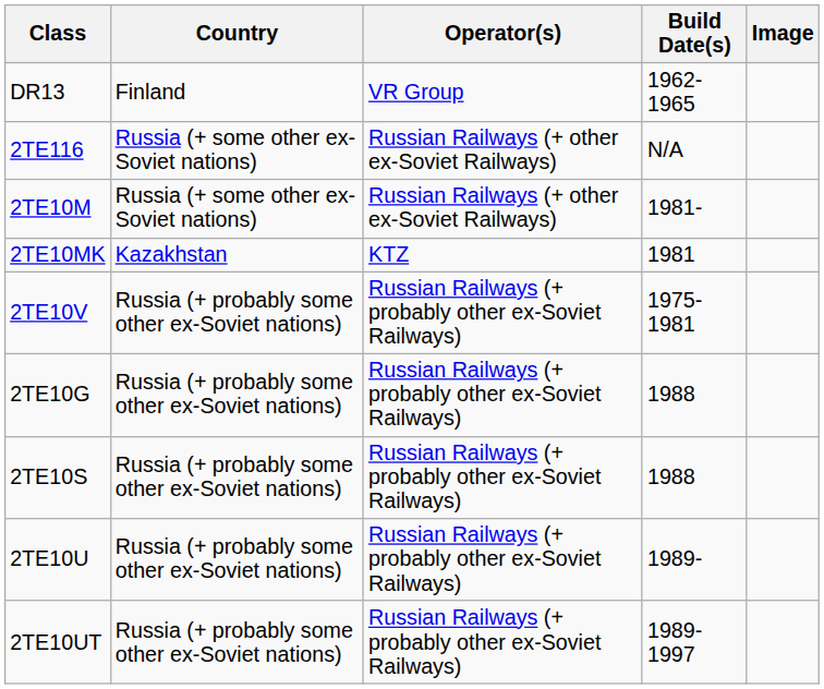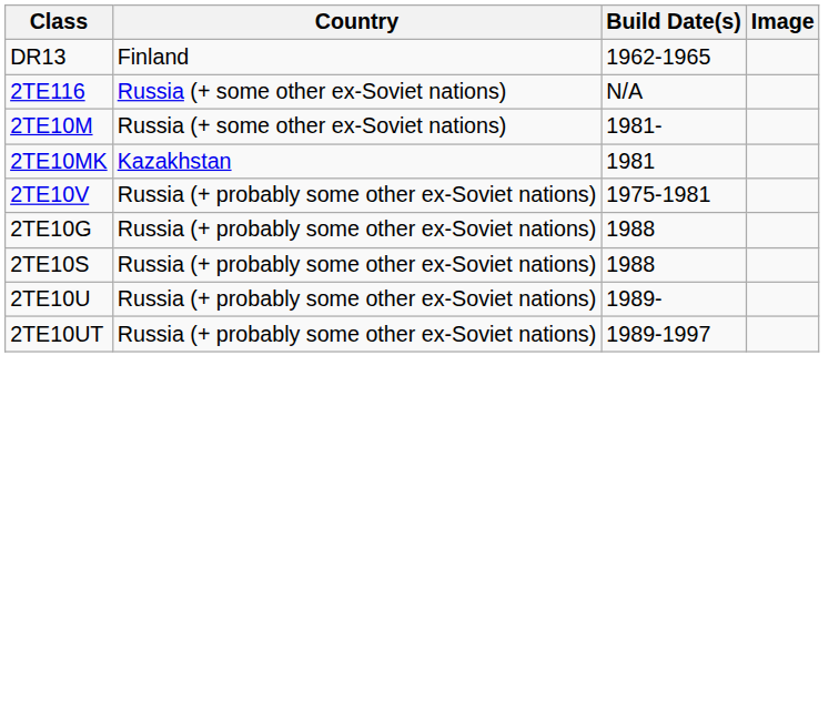- column: Operator(s) | VR Group | Russian Railways (+ other ex-Soviet Railways) | Russian Railways (+ other ex-Soviet Railways) | KTZ | Russian Railways (+ probably other ex-Soviet Railways) | Russian Railways (+ probably other ex-Soviet Railways) | Russian Railways (+ probably other ex-Soviet Railways) | Russian Railways (+ probably other ex-Soviet Railways) | Russian Railways (+ probably other ex-Soviet Railways)
